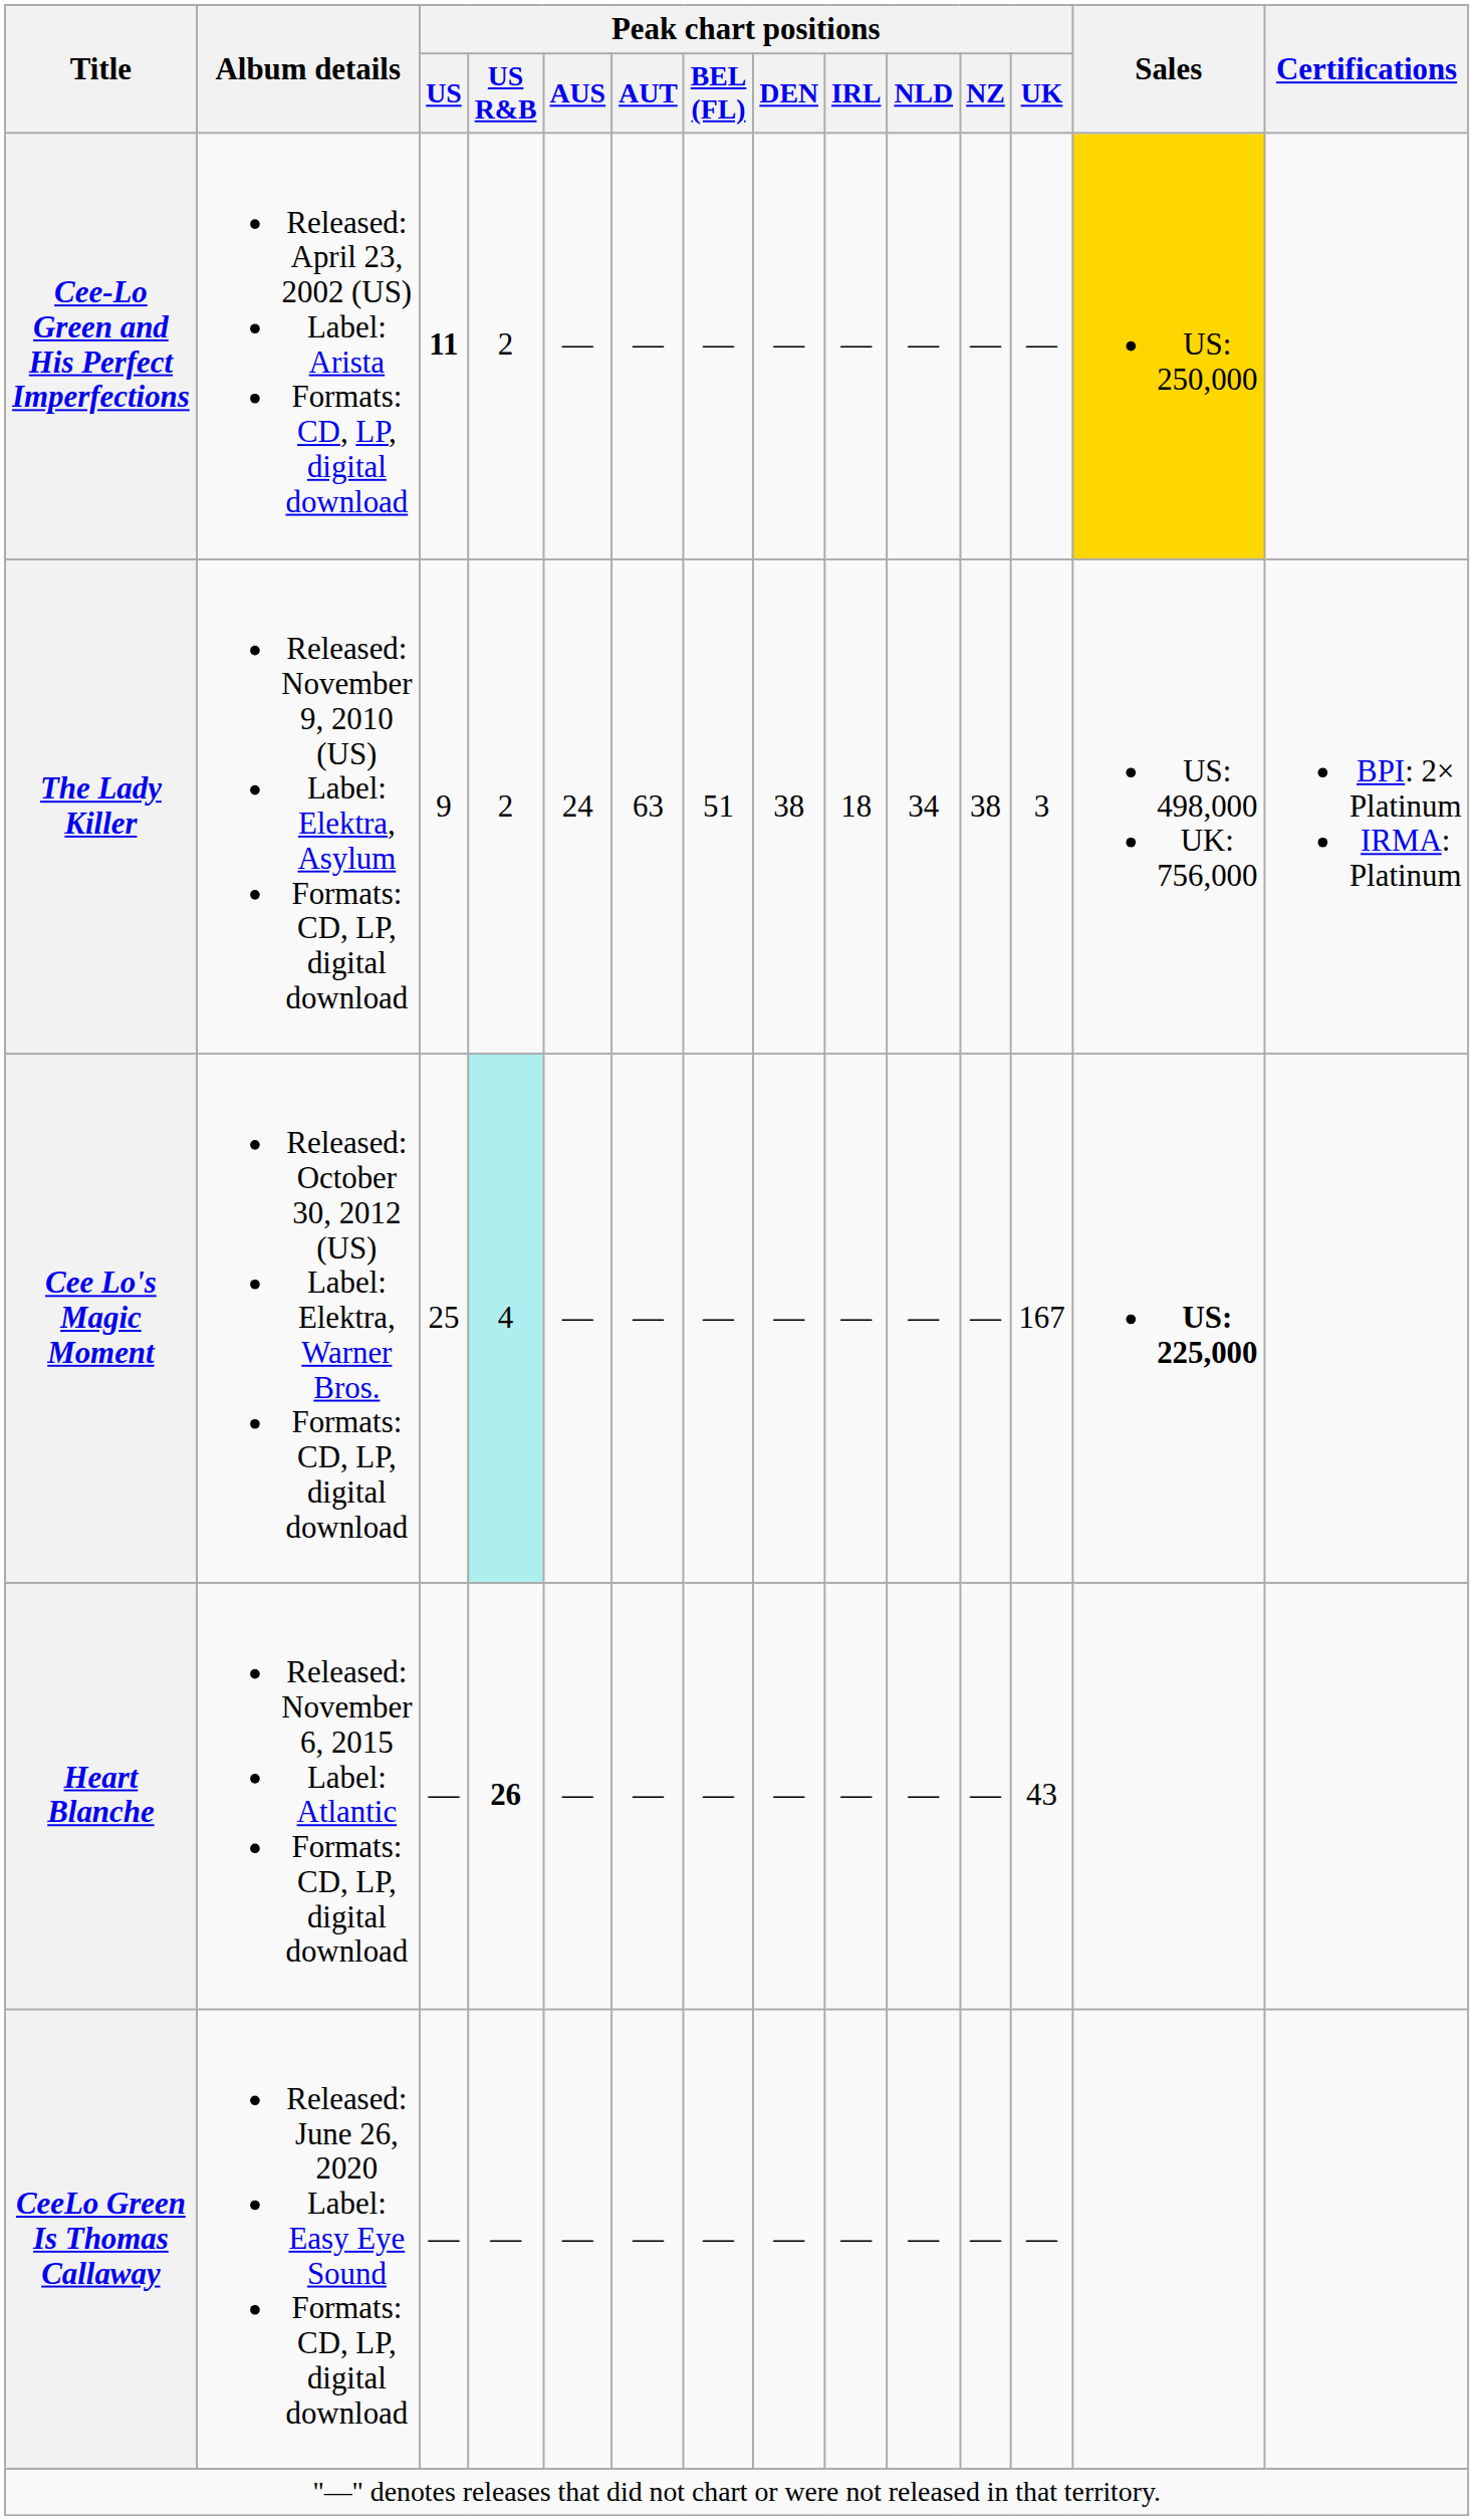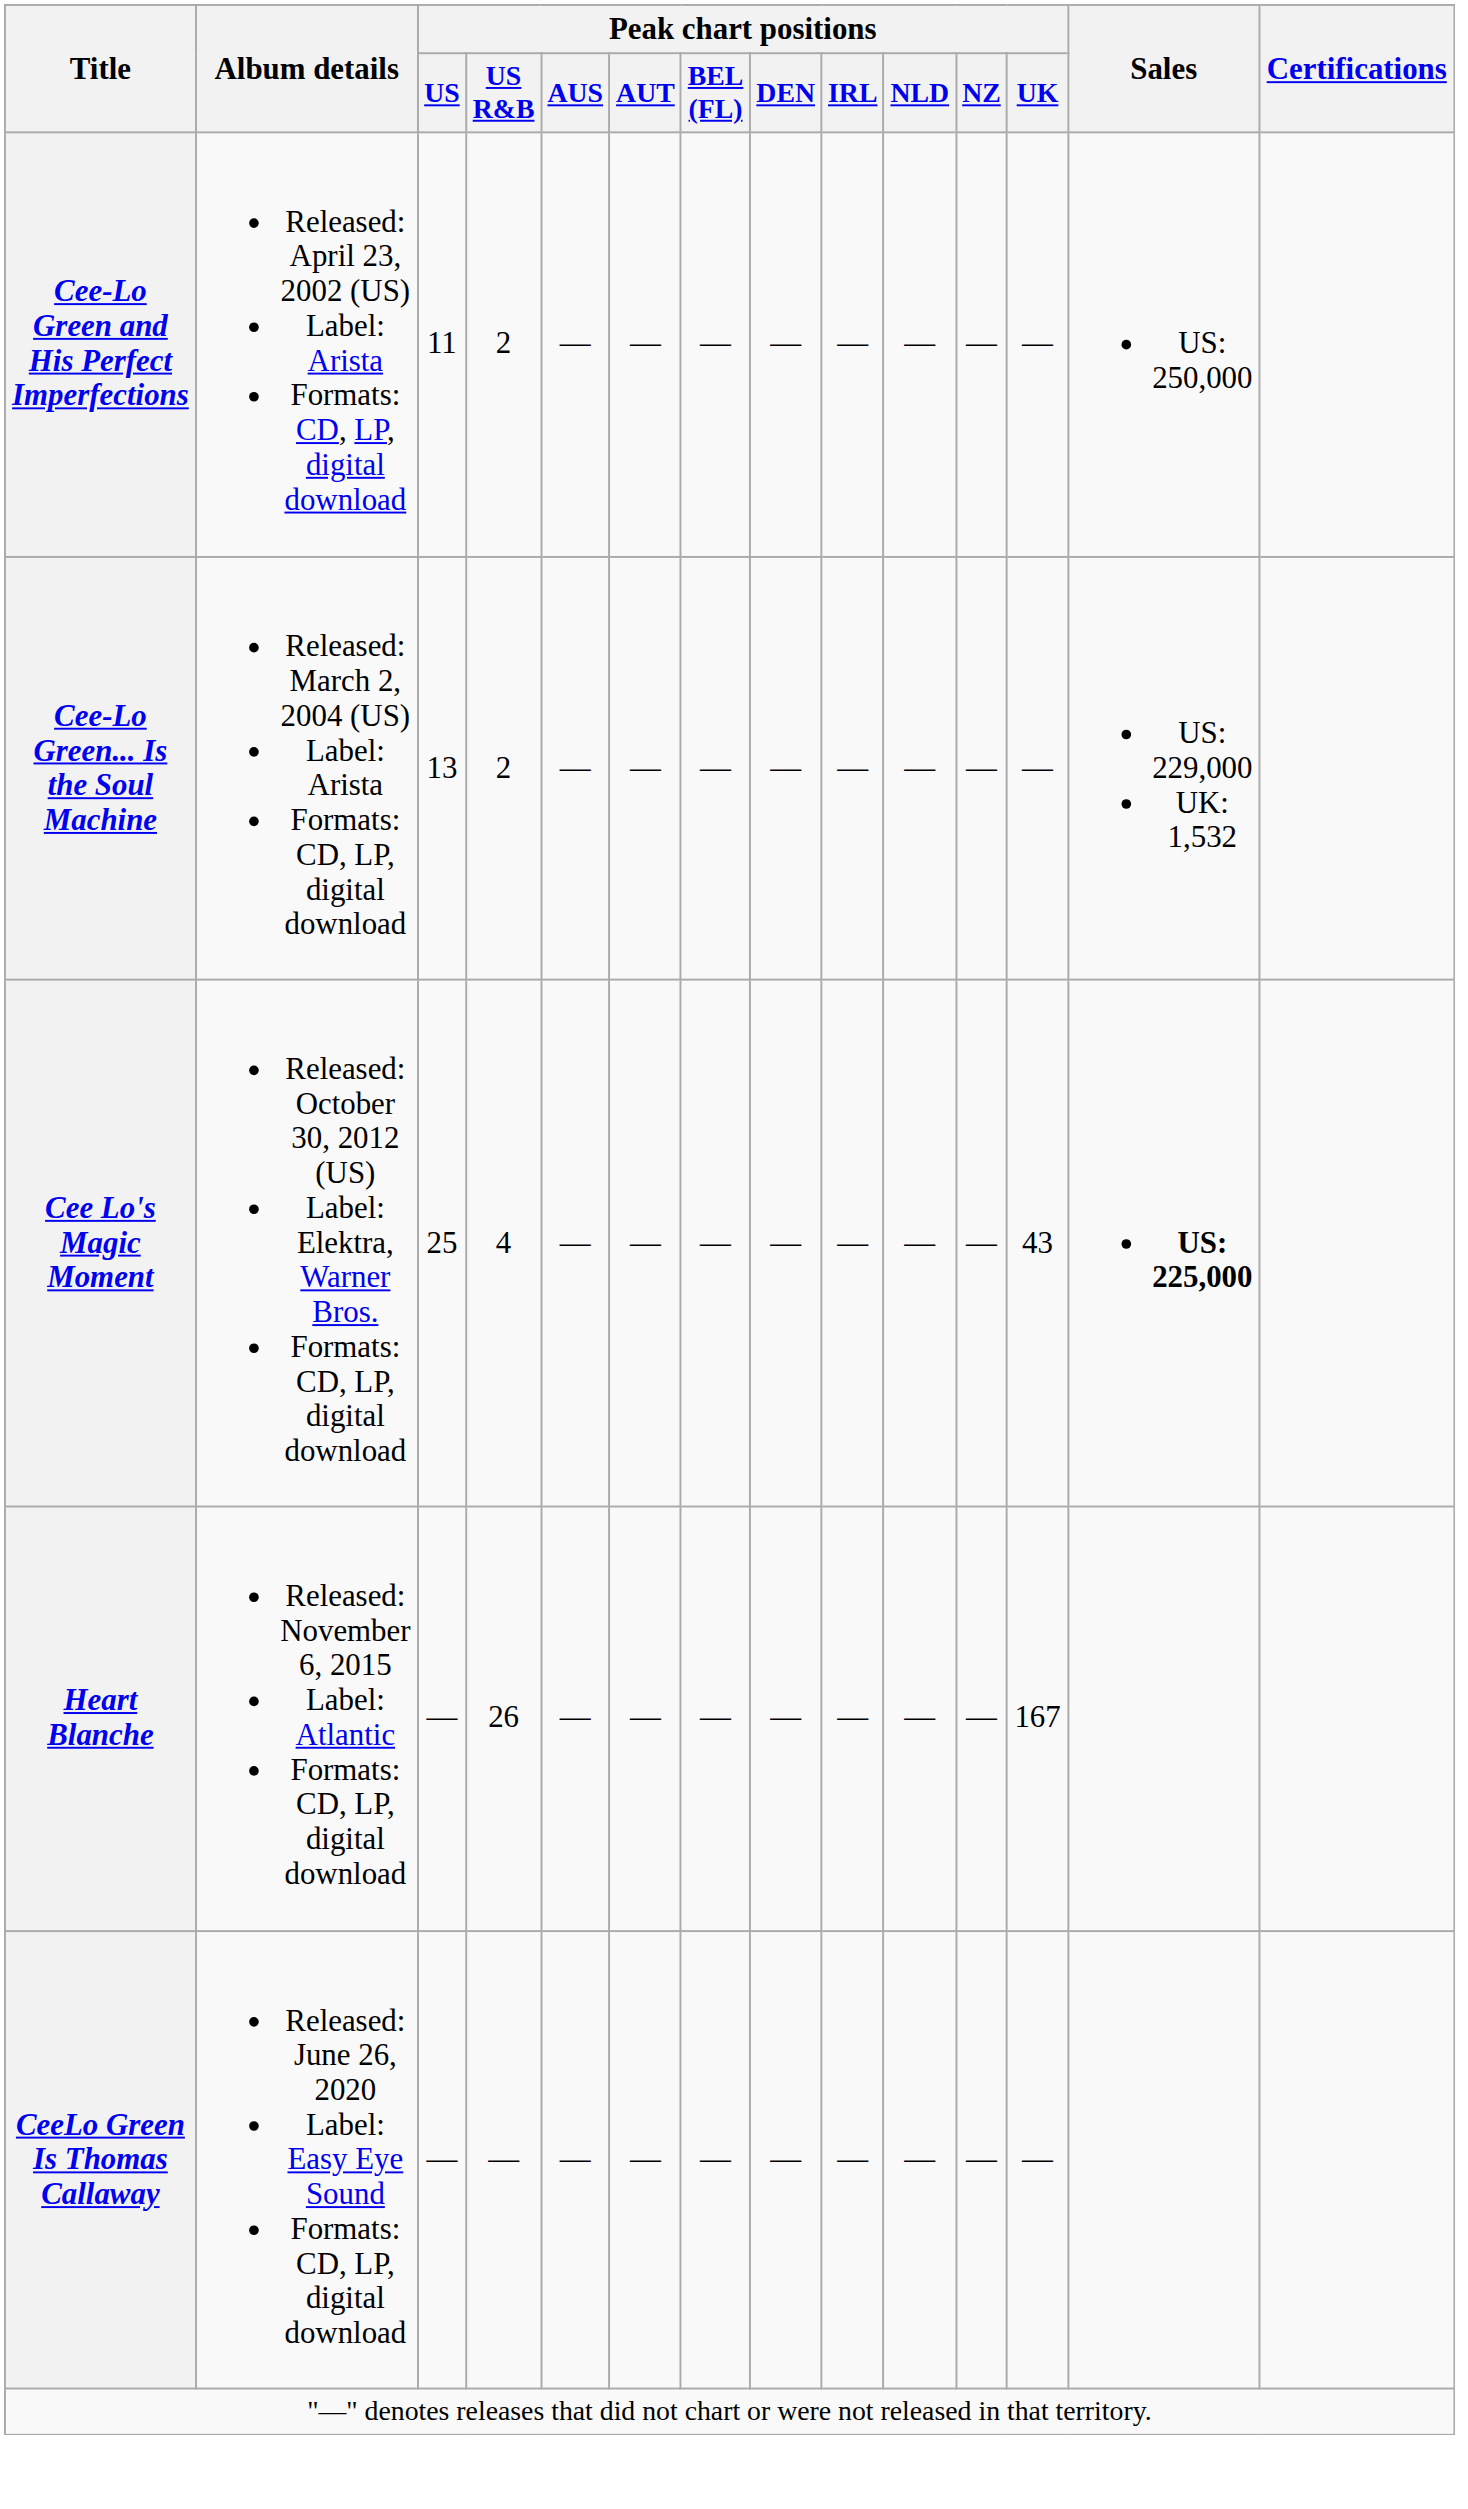Cee-Lo Green and His Perfect Imperfections | Peak chart positions / US: bold -> normal
Cee-Lo Green and His Perfect Imperfections | Sales: gold background -> no background
+ row: Cee-Lo Green... Is the Soul Machine | Released: March 2, 2004 (US) Label: Arista Formats: CD, LP, digital download | 13 | 2 | — | — | — | — | — | — | — | — | US: 229,000 UK: 1,532
- row: The Lady Killer | Released: November 9, 2010 (US) Label: Elektra, Asylum Formats: CD, LP, digital download | 9 | 2 | 24 | 63 | 51 | 38 | 18 | 34 | 38 | 3 | US: 498,000 UK: 756,000 | BPI: 2× Platinum IRMA: Platinum
Cee Lo's Magic Moment | Peak chart positions / US R&B: paleturquoise background -> no background
Cee Lo's Magic Moment | Peak chart positions / UK: 167 -> 43
Heart Blanche | Peak chart positions / US R&B: bold -> normal
Heart Blanche | Peak chart positions / UK: 43 -> 167
